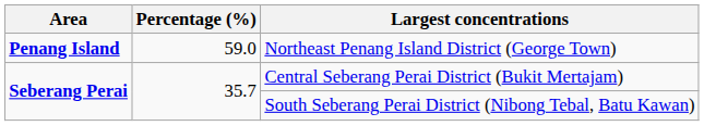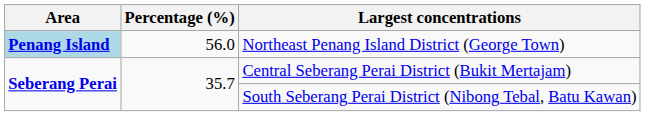Northeast Penang Island District (George Town) | Area: no background -> lightblue background
Northeast Penang Island District (George Town) | Percentage (%): 59.0 -> 56.0
